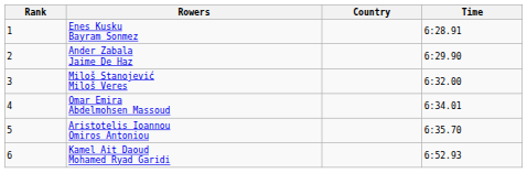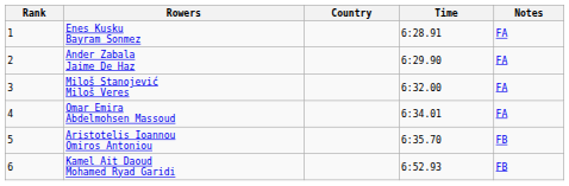+ column: Notes | FA | FA | FA | FA | FB | FB
